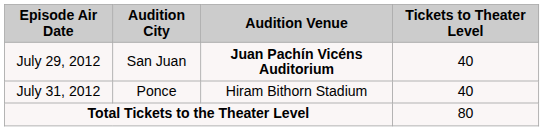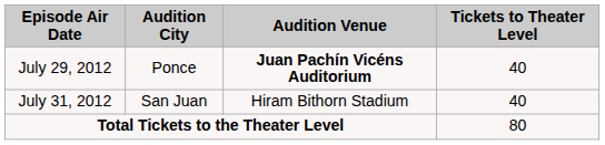July 29, 2012 | Audition City: San Juan -> Ponce
July 31, 2012 | Audition City: Ponce -> San Juan
